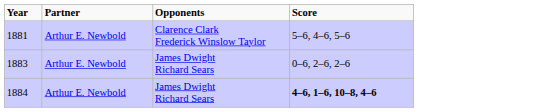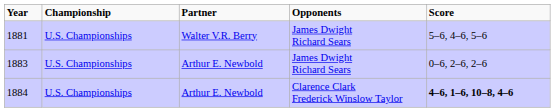+ column: Championship | U.S. Championships | U.S. Championships | U.S. Championships
1881 | Partner: Arthur E. Newbold -> Walter V.R. Berry
1881 | Opponents: Clarence Clark Frederick Winslow Taylor -> James Dwight Richard Sears
1884 | Opponents: James Dwight Richard Sears -> Clarence Clark Frederick Winslow Taylor
